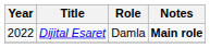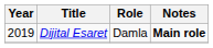Dijital Esaret | Year: 2022 -> 2019
